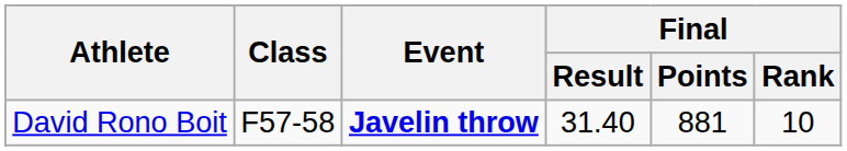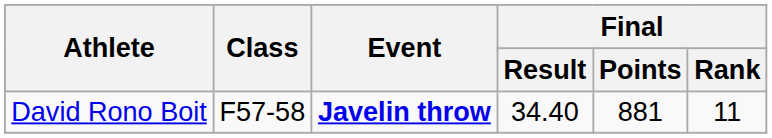David Rono Boit | Final / Result: 31.40 -> 34.40
David Rono Boit | Final / Rank: 10 -> 11
